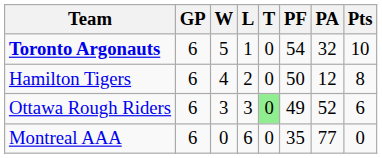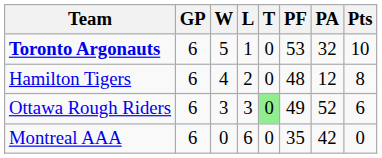Toronto Argonauts | PF: 54 -> 53
Hamilton Tigers | PF: 50 -> 48
Montreal AAA | PA: 77 -> 42
